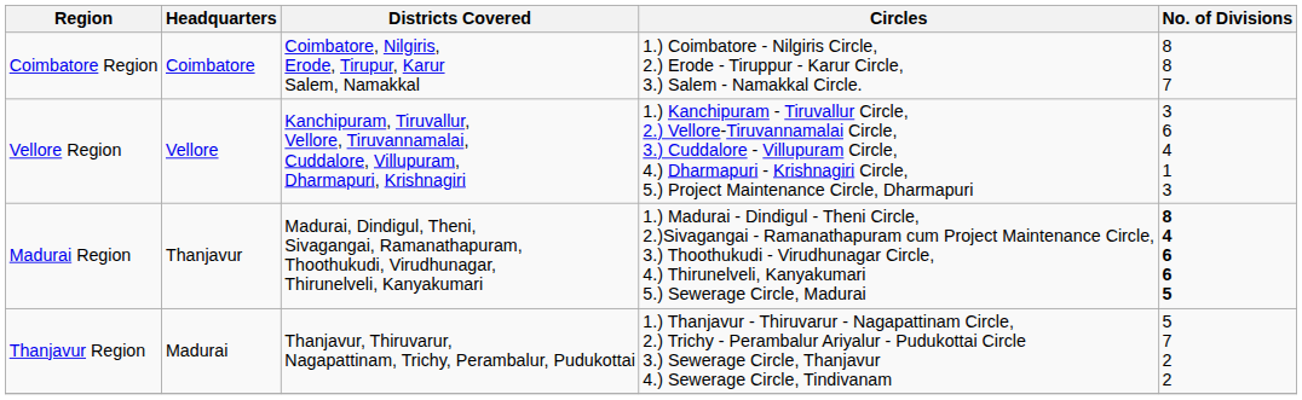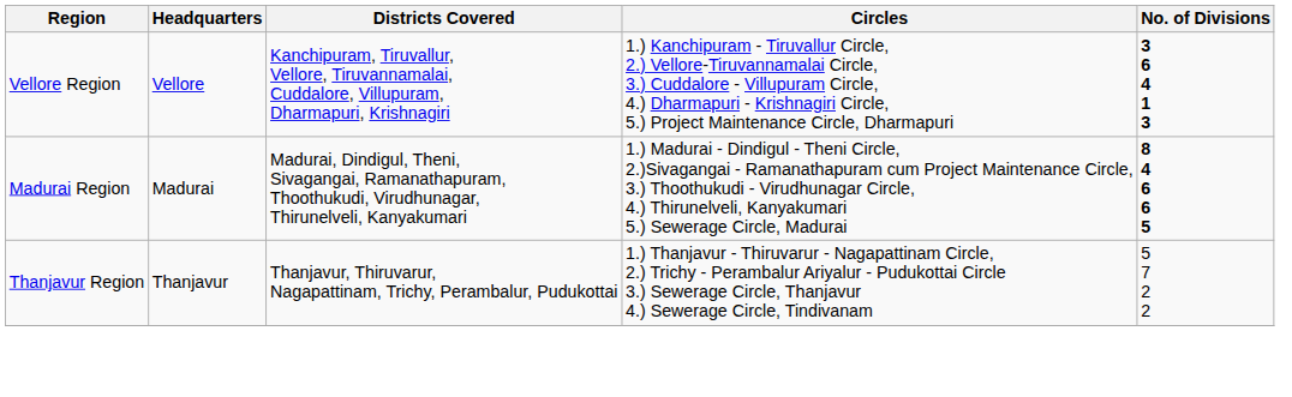- row: Coimbatore Region | Coimbatore | Coimbatore, Nilgiris, Erode, Tirupur, Karur Salem, Namakkal | 1.) Coimbatore - Nilgiris Circle, 2.) Erode - Tiruppur - Karur Circle, 3.) Salem - Namakkal Circle. | 8 8 7
Vellore Region | No. of Divisions: normal -> bold
Madurai Region | Headquarters: Thanjavur -> Madurai
Thanjavur Region | Headquarters: Madurai -> Thanjavur
